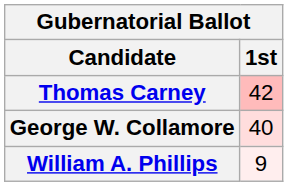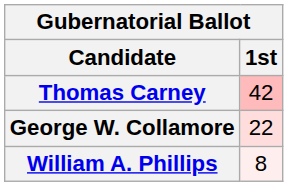George W. Collamore | 1st: 40 -> 22
William A. Phillips | 1st: 9 -> 8
